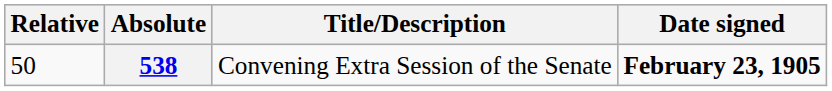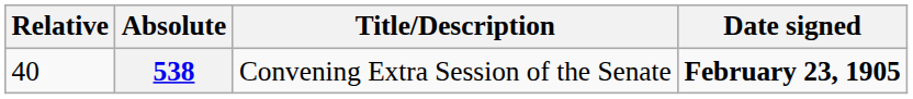538 | Relative: 50 -> 40
